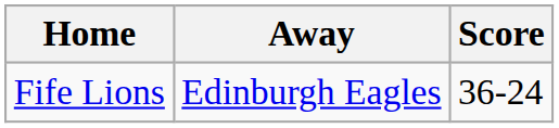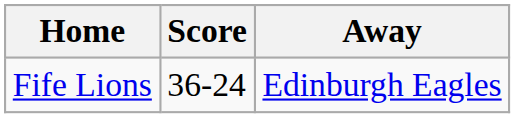columns swapped: Score <-> Away
